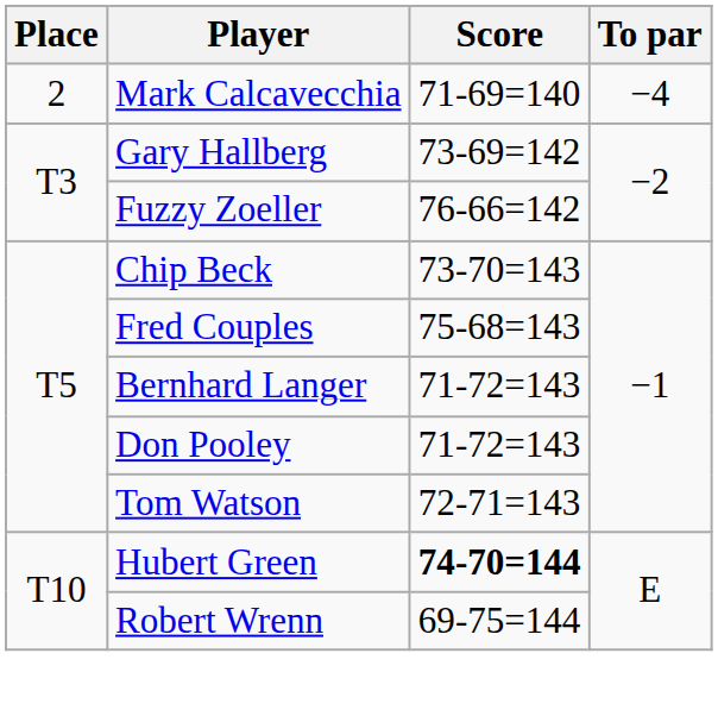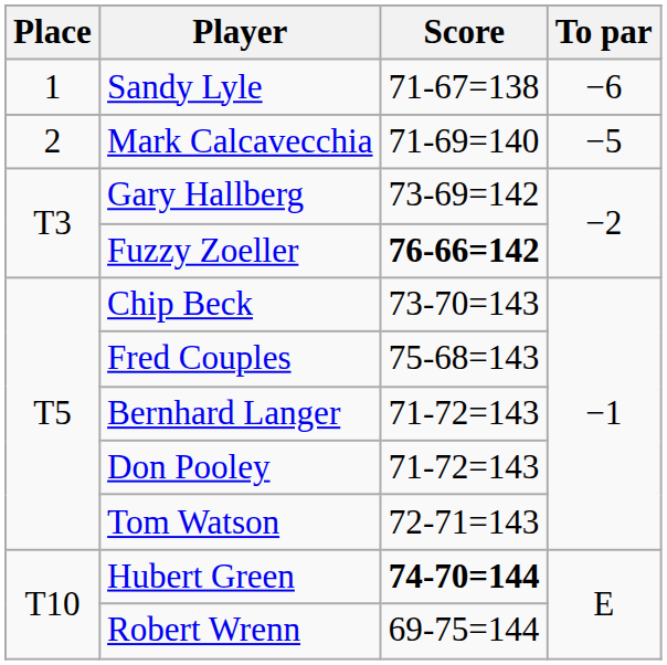+ row: 1 | Sandy Lyle | 71-67=138 | −6
Mark Calcavecchia | To par: −4 -> −5
Fuzzy Zoeller | Score: normal -> bold
